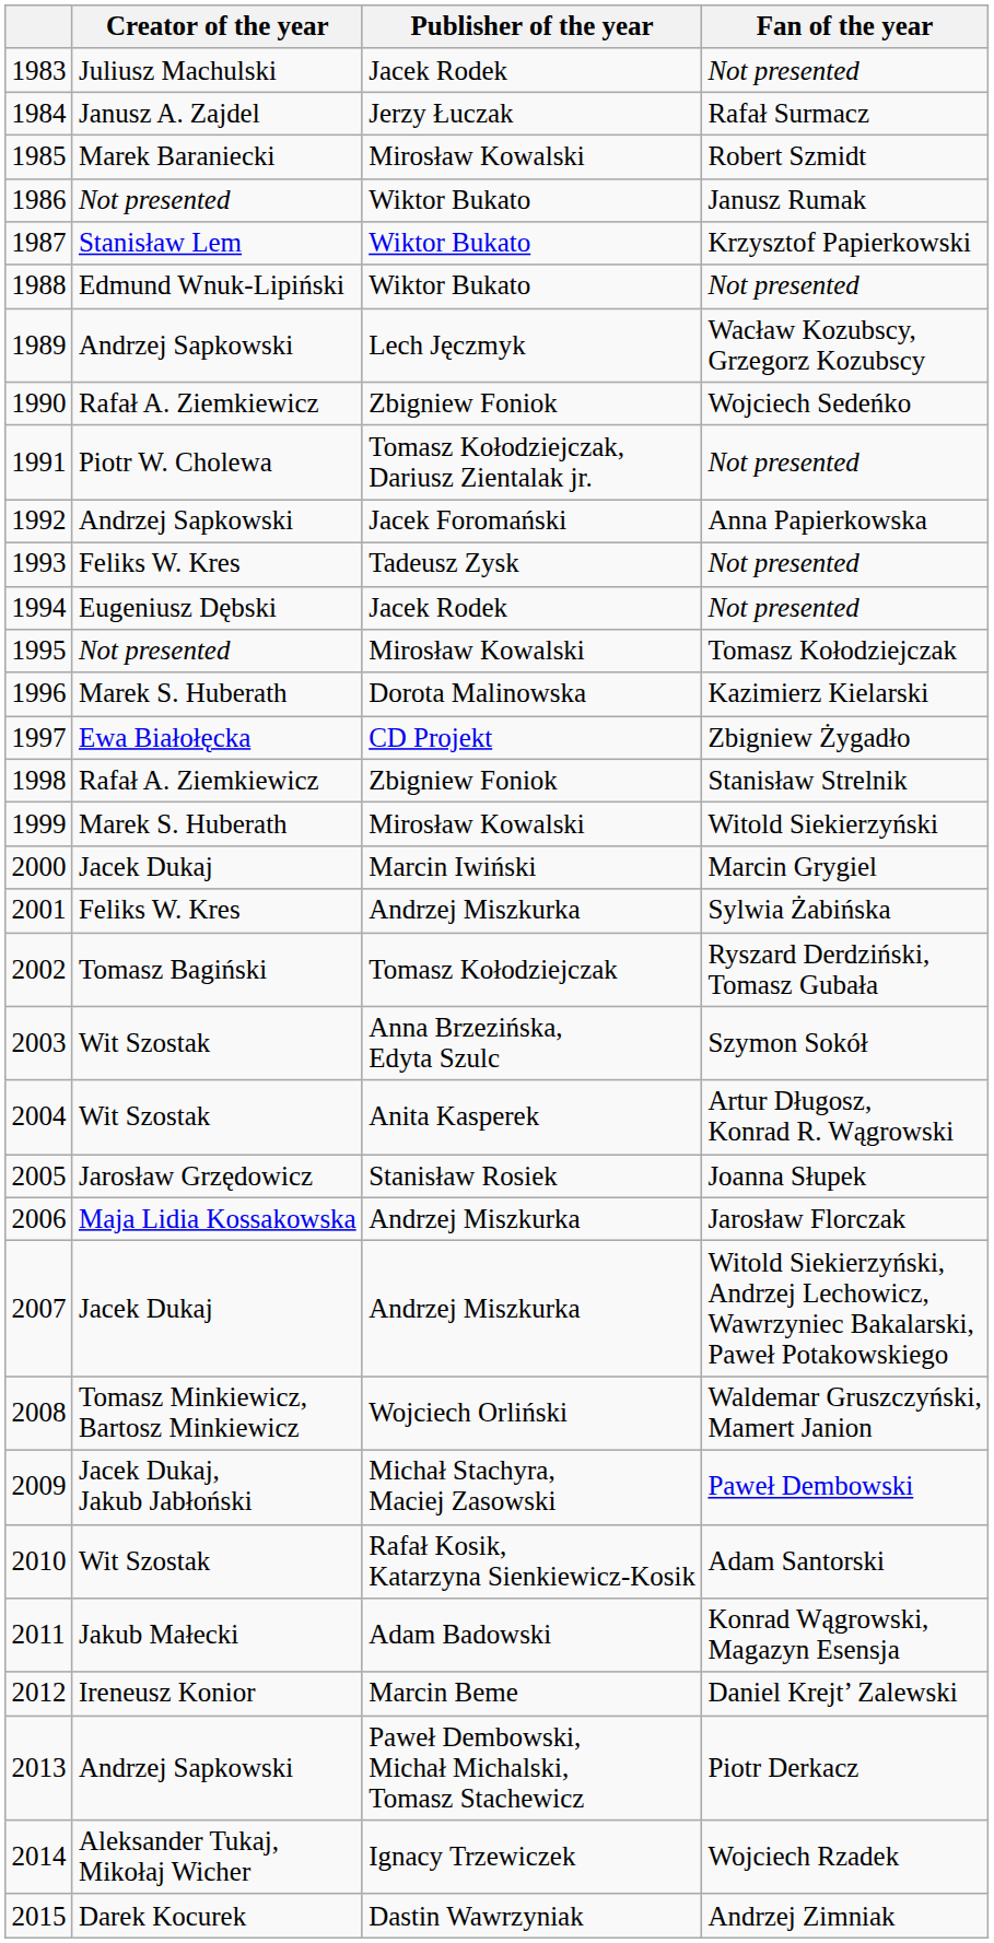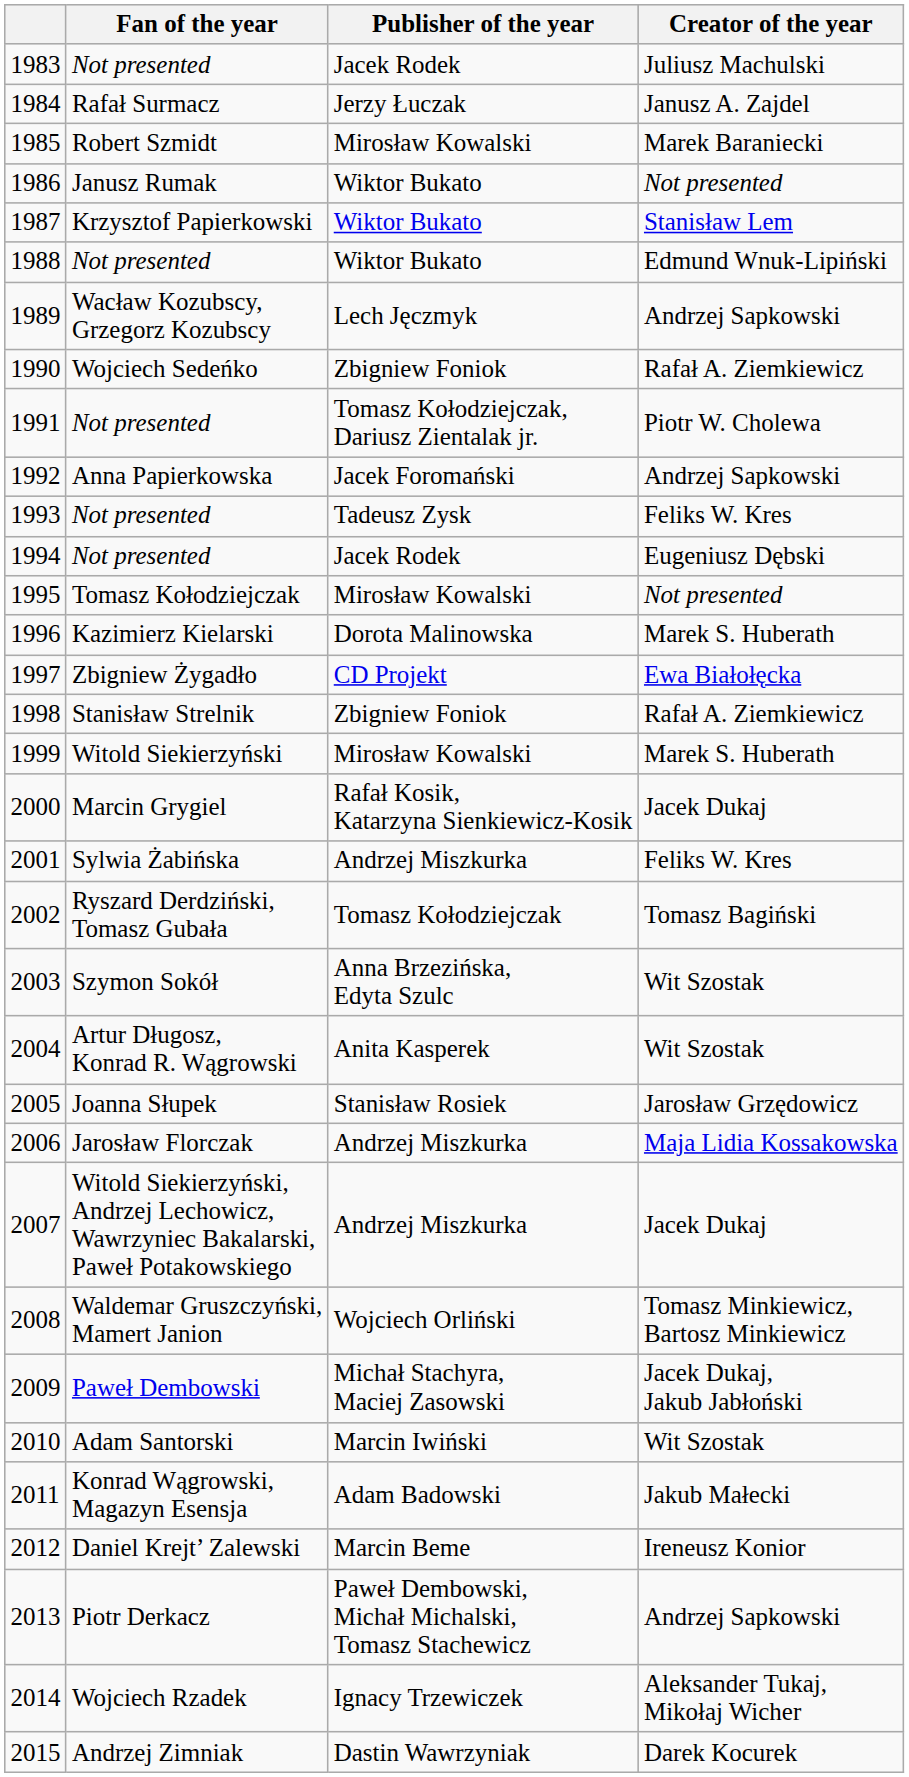columns swapped: Creator of the year <-> Fan of the year
2000 | Publisher of the year: Marcin Iwiński -> Rafał Kosik, Katarzyna Sienkiewicz-Kosik
2010 | Publisher of the year: Rafał Kosik, Katarzyna Sienkiewicz-Kosik -> Marcin Iwiński
